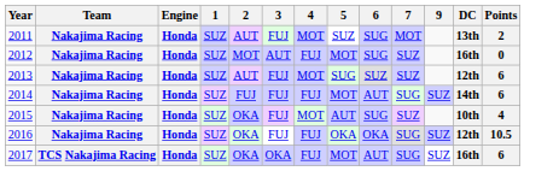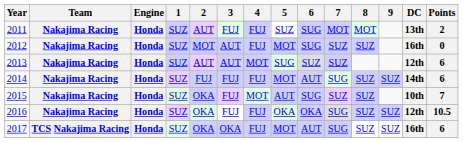+ column: 8 | MOT | SUZ | SUZ | SUZ | SUZ | SUZ
2011 | 4: MOT -> FUJ
2013 | 3: FUJ -> AUT
2015 | Points: 4 -> 7
